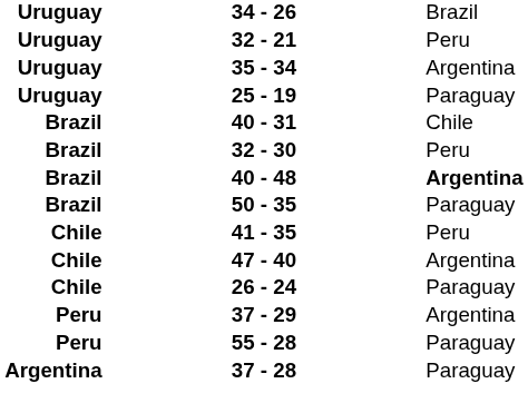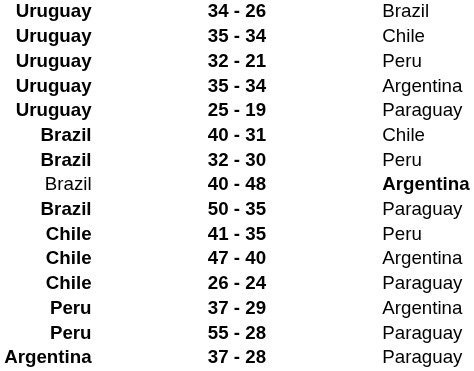+ row: Uruguay | 35 - 34 | Chile
40 - 48 | column 1: bold -> normal
